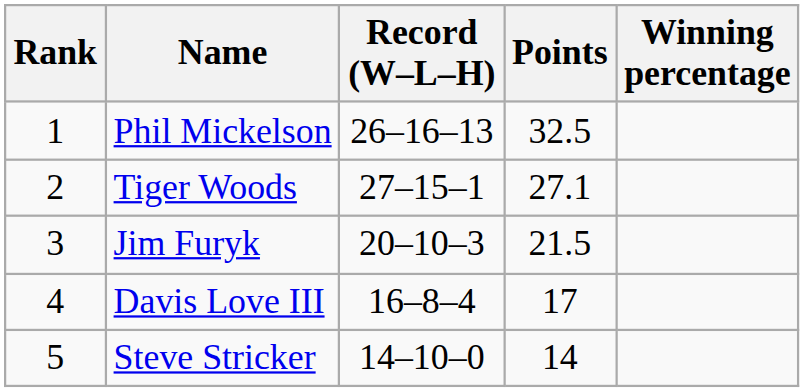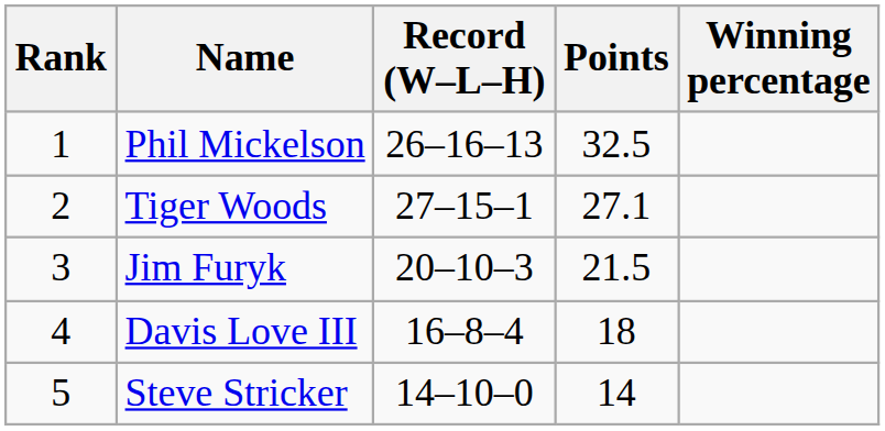Davis Love III | Points: 17 -> 18
